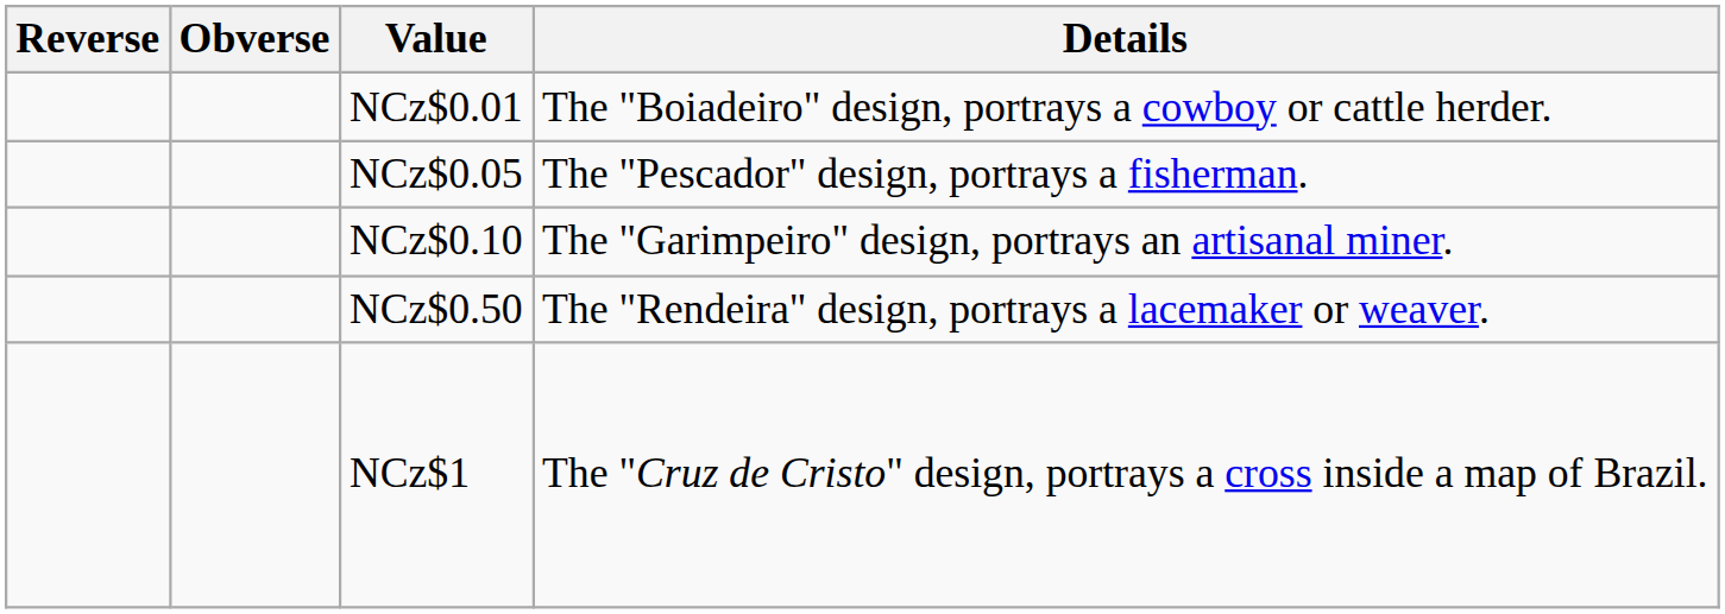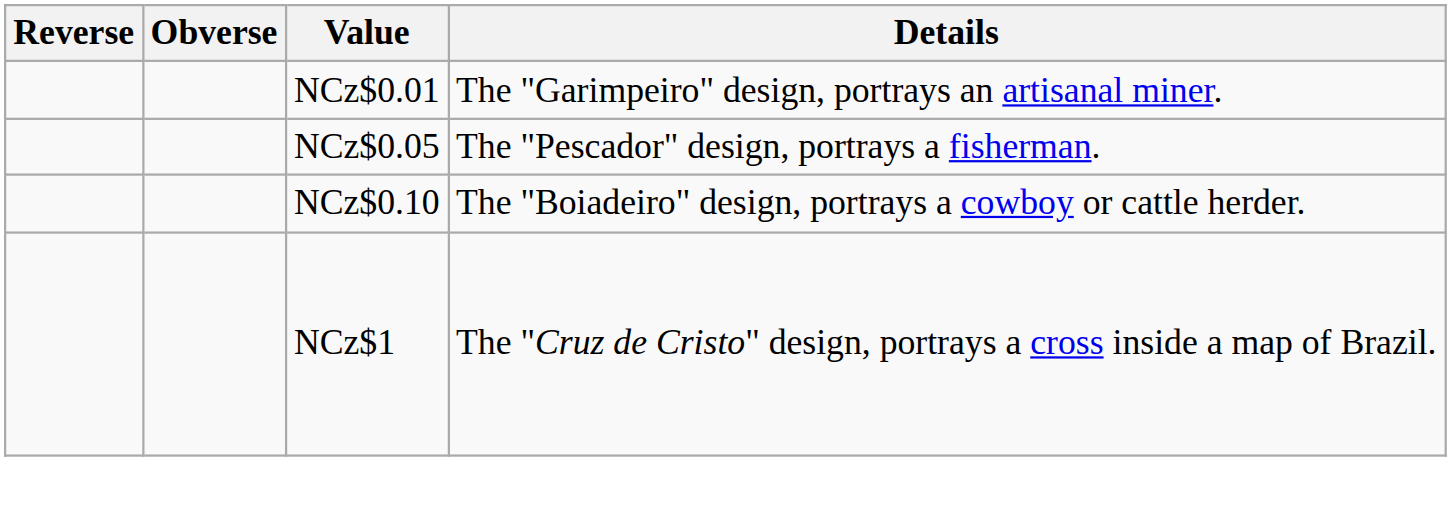NCz$0.01 | Details: The "Boiadeiro" design, portrays a cowboy or cattle herder. -> The "Garimpeiro" design, portrays an artisanal miner.
NCz$0.10 | Details: The "Garimpeiro" design, portrays an artisanal miner. -> The "Boiadeiro" design, portrays a cowboy or cattle herder.
- row: NCz$0.50 | The "Rendeira" design, portrays a lacemaker or weaver.
